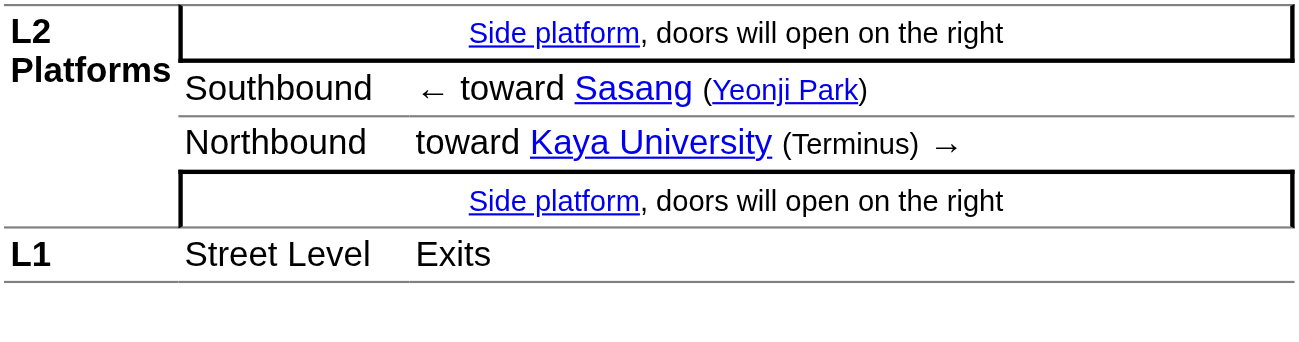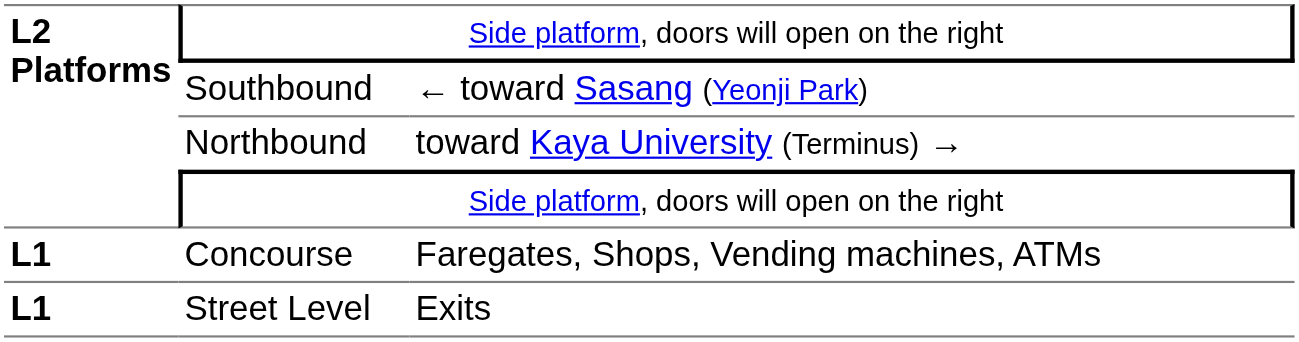+ row: L1 | Concourse | Faregates, Shops, Vending machines, ATMs
